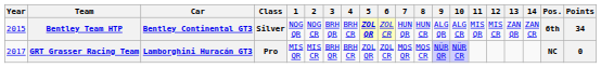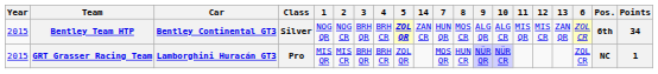columns swapped: 6 <-> 14
Bentley Team HTP | 8: HUN CR -> MOS CR
GRT Grasser Racing Team | Year: 2017 -> 2015
GRT Grasser Racing Team | 8: MOS CR -> HUN CR
GRT Grasser Racing Team | Points: 0 -> 1
